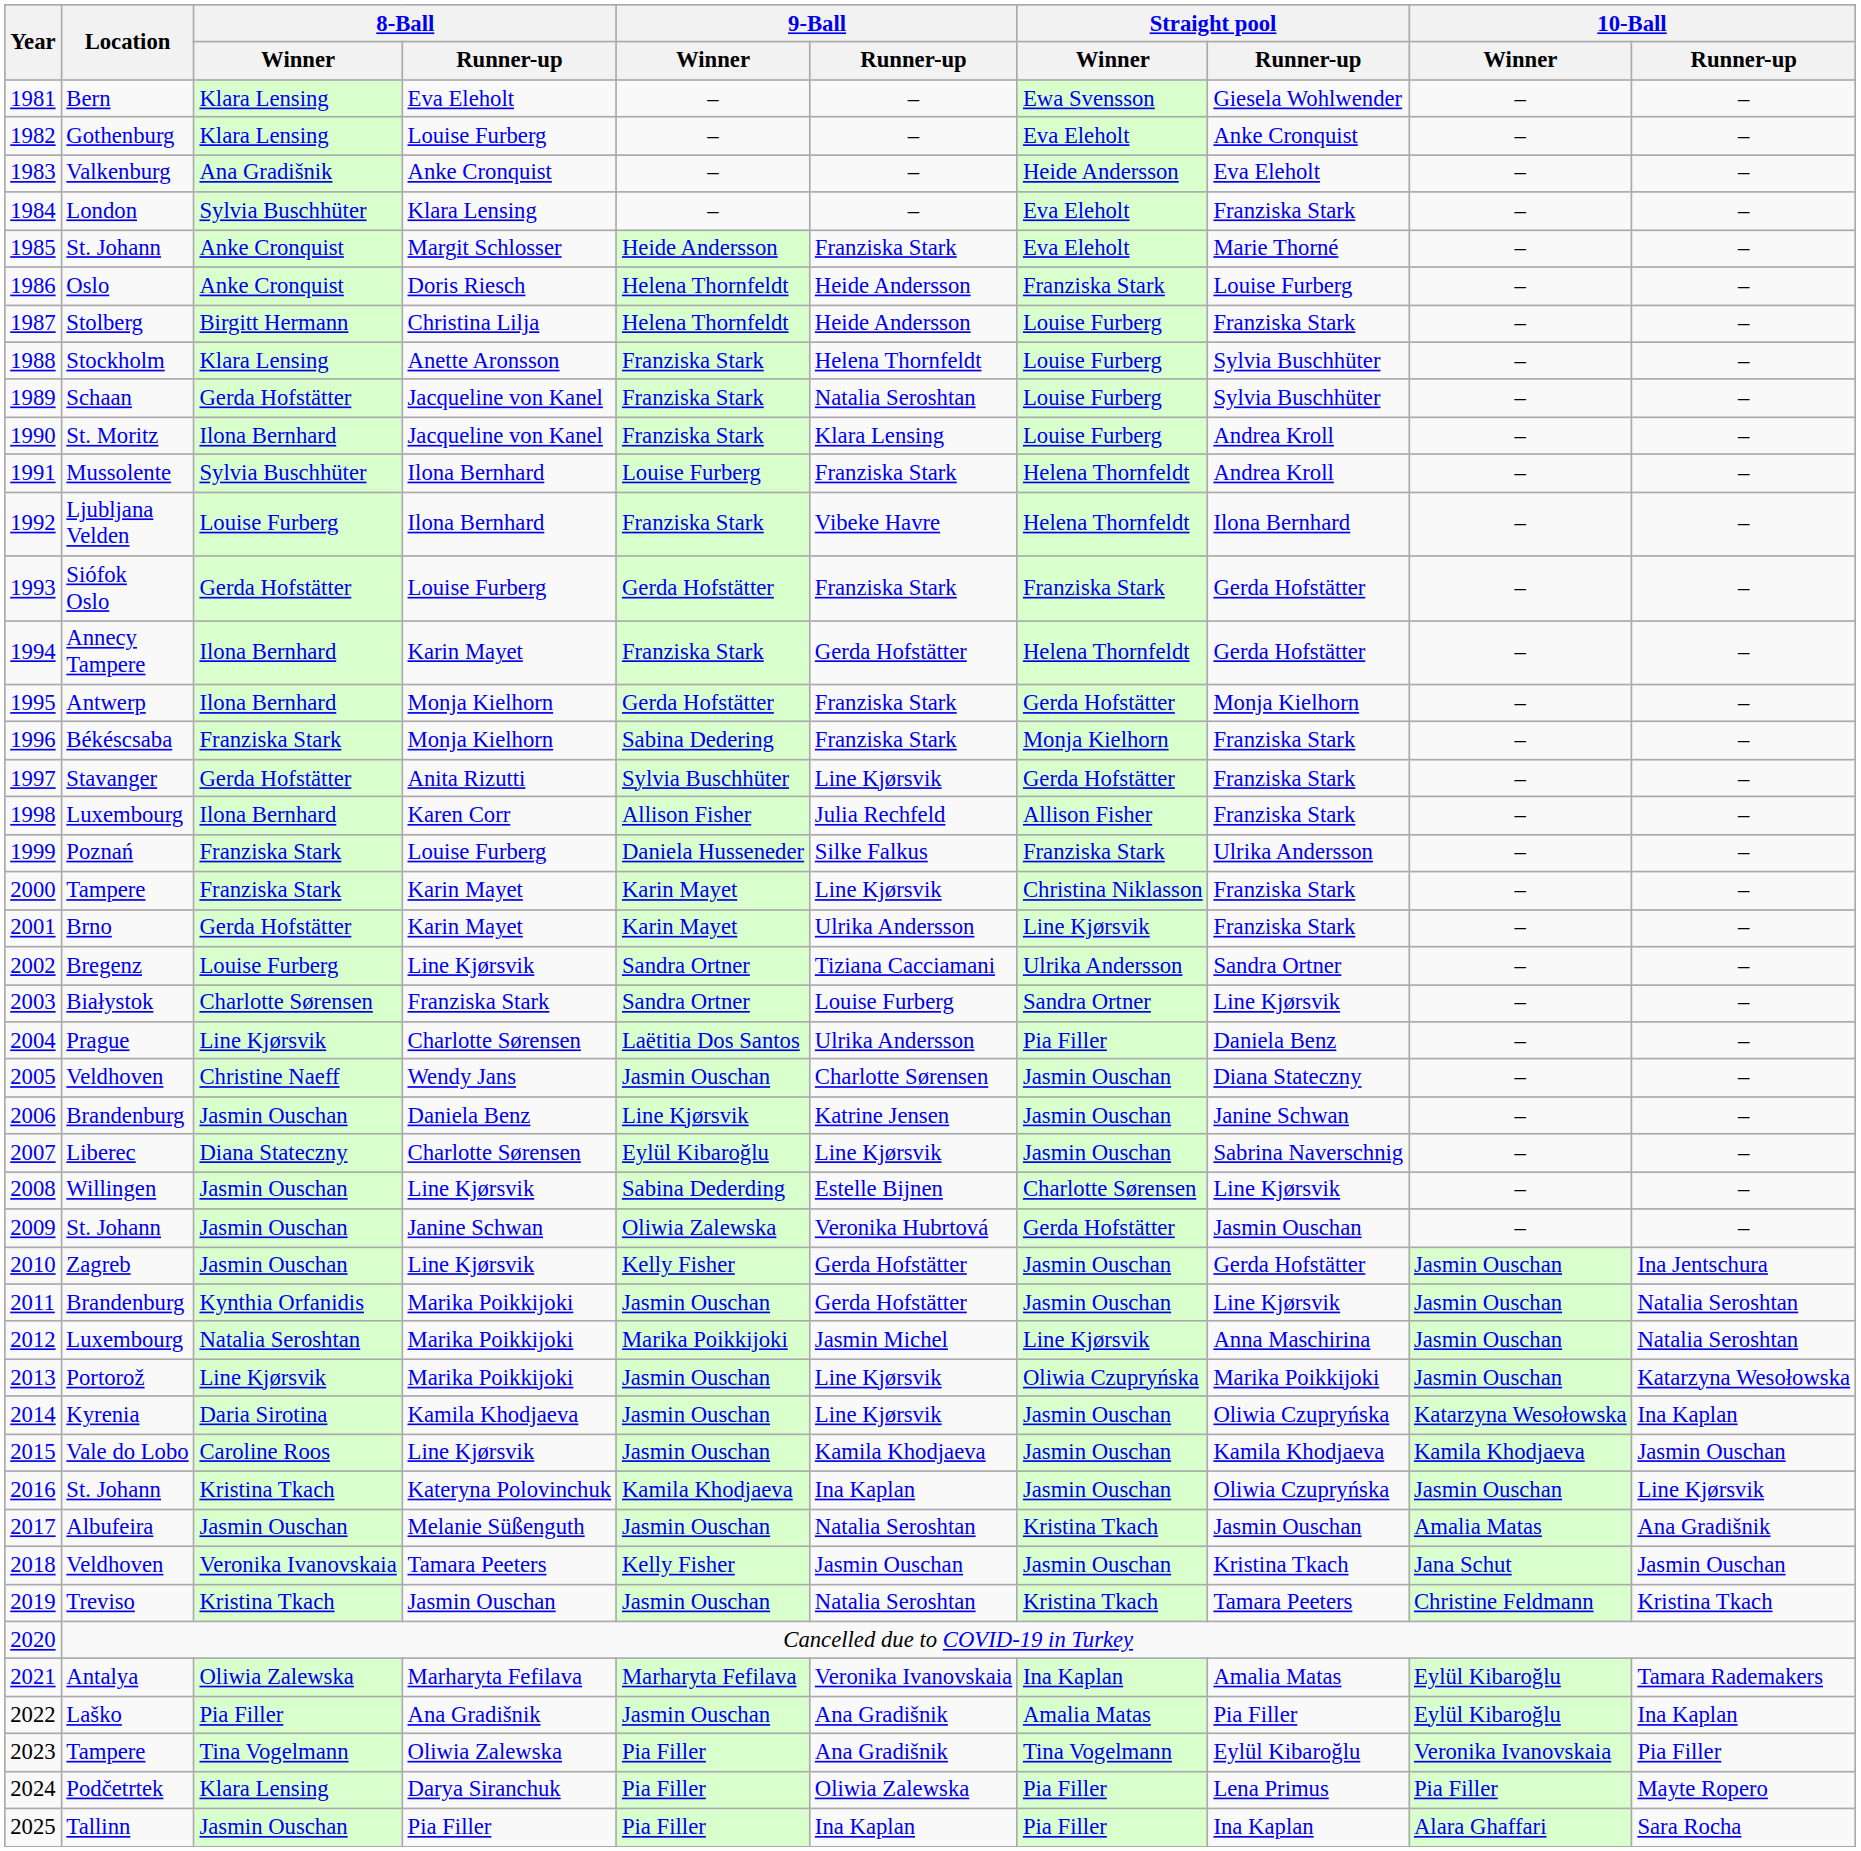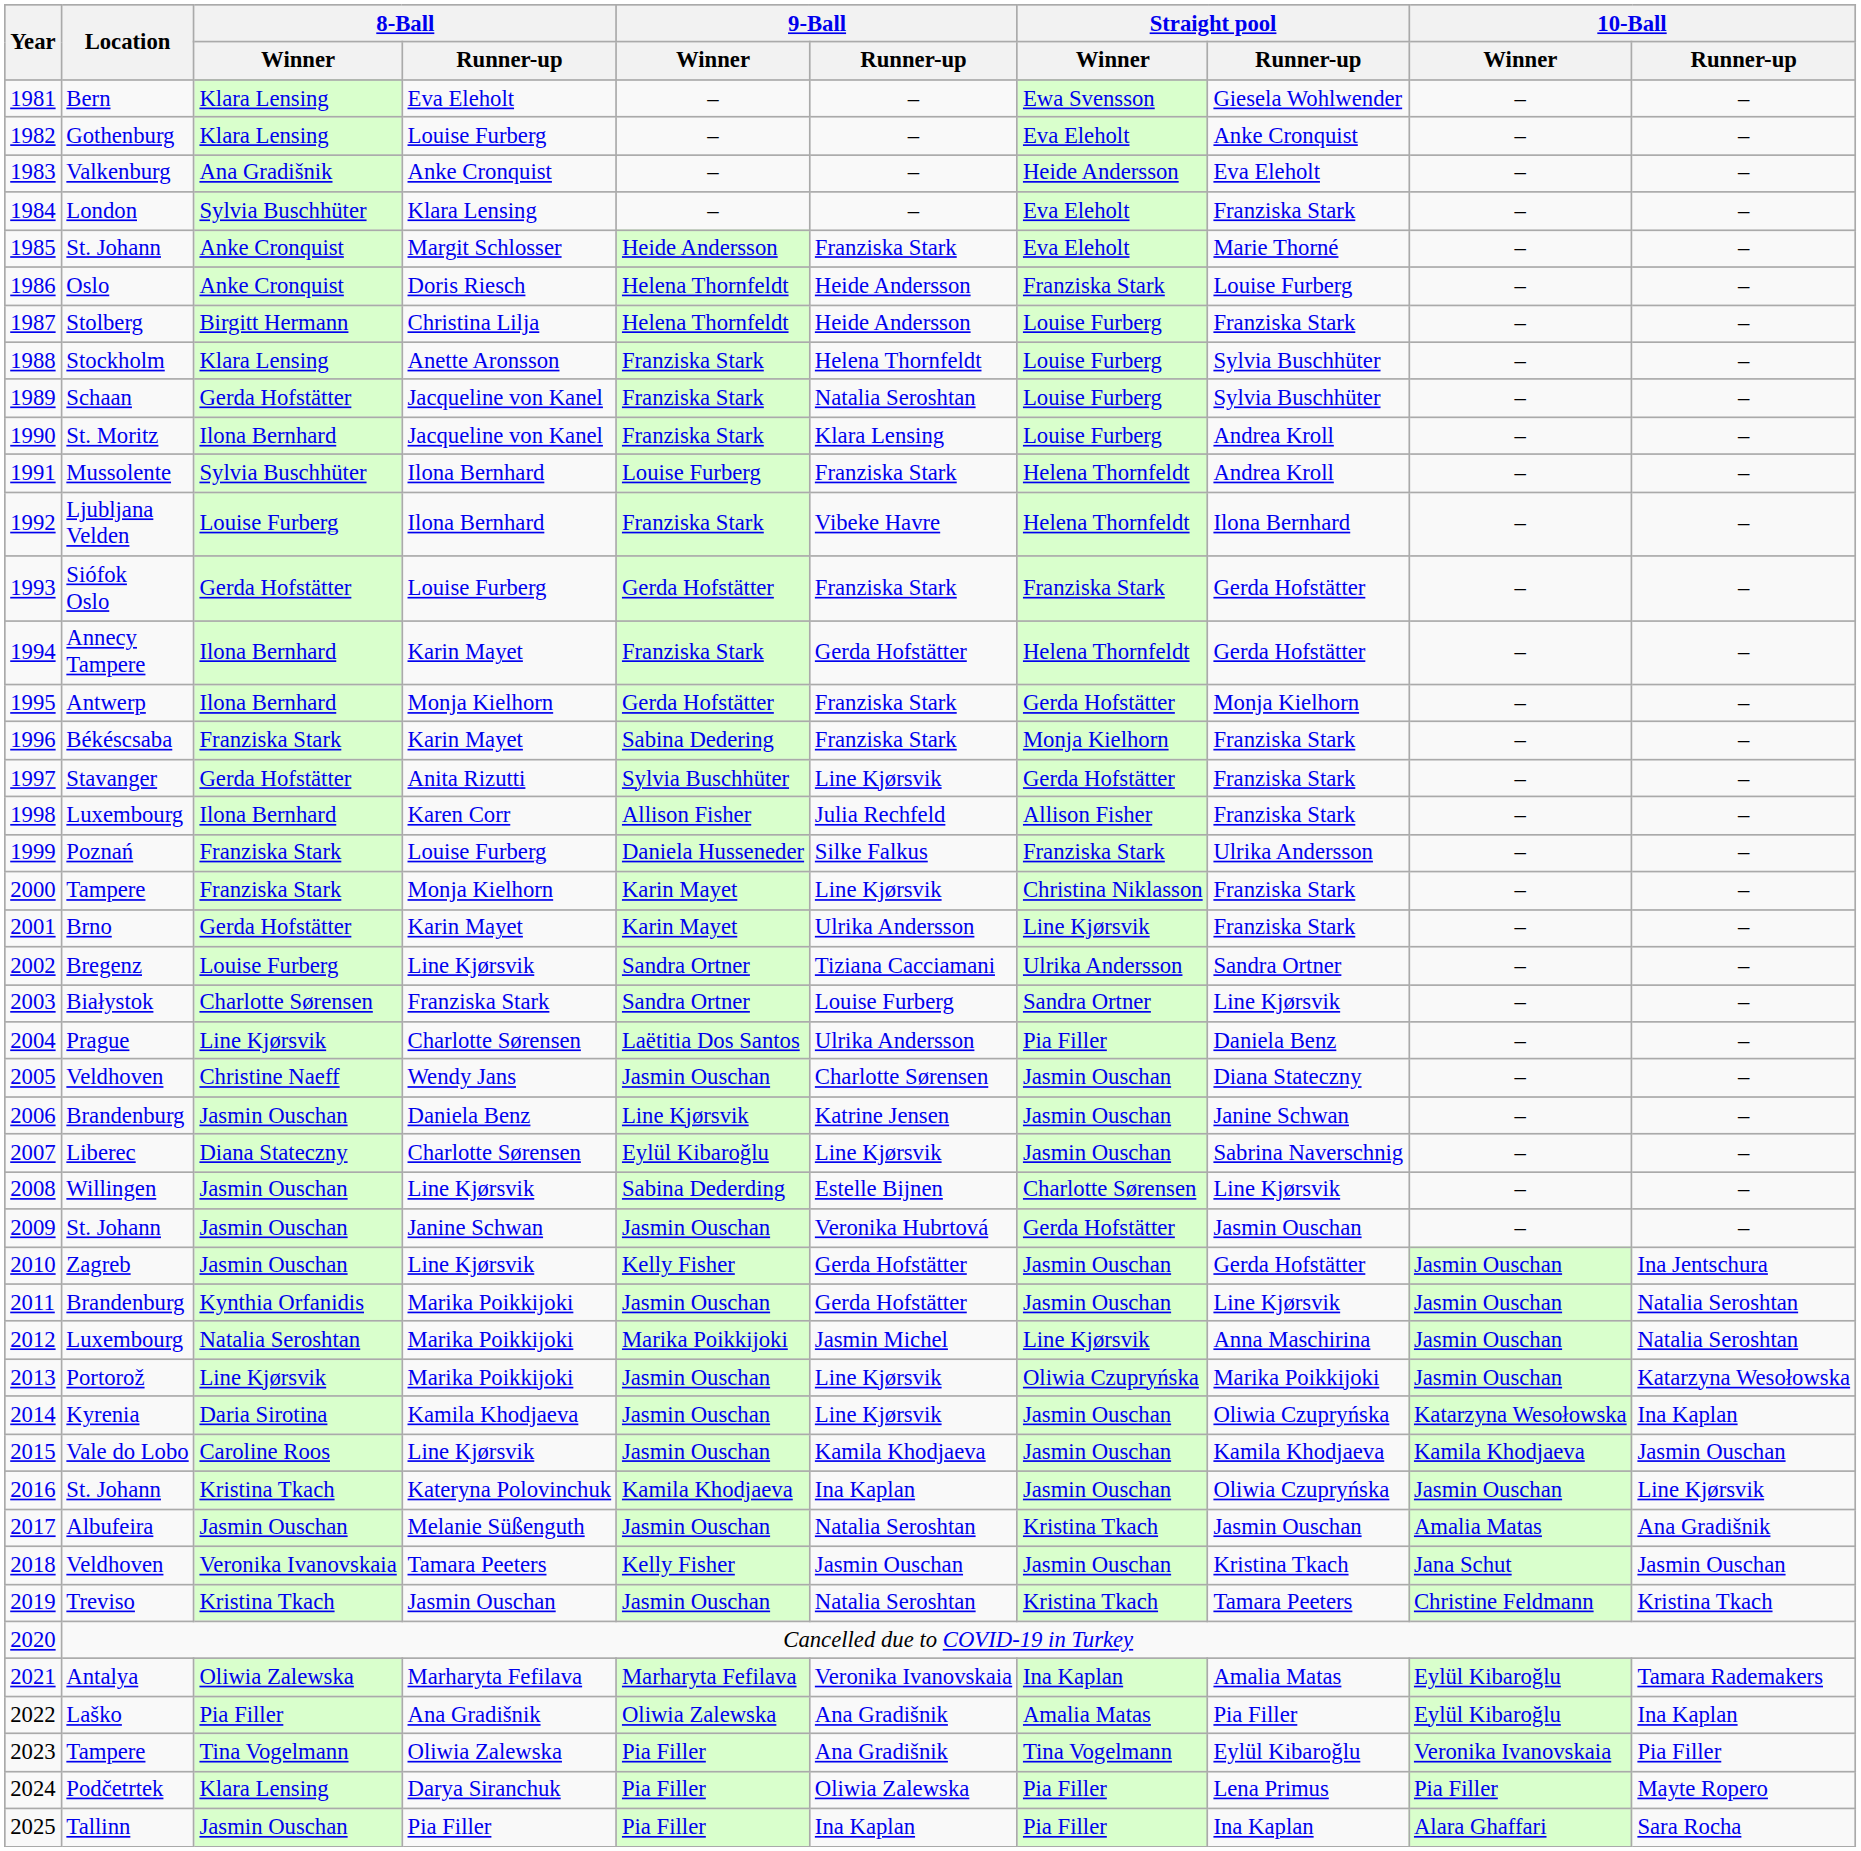1996 | 8-Ball / Runner-up: Monja Kielhorn -> Karin Mayet
2000 | 8-Ball / Runner-up: Karin Mayet -> Monja Kielhorn
2009 | 9-Ball / Winner: Oliwia Zalewska -> Jasmin Ouschan
2022 | 9-Ball / Winner: Jasmin Ouschan -> Oliwia Zalewska
